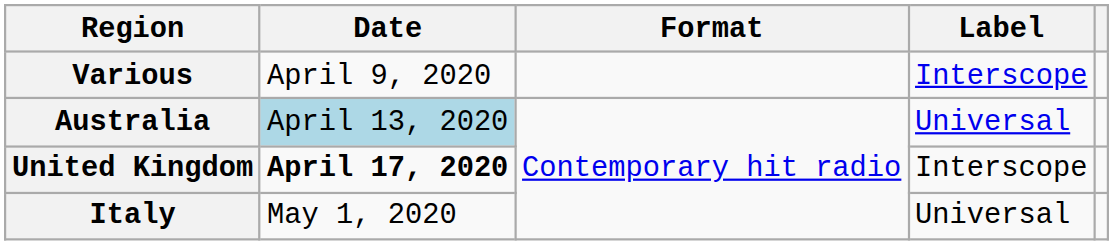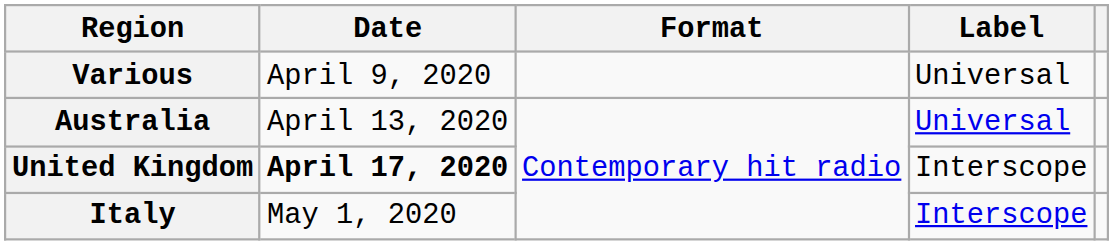Various | Label: Interscope -> Universal
Australia | Date: lightblue background -> no background
Italy | Label: Universal -> Interscope
